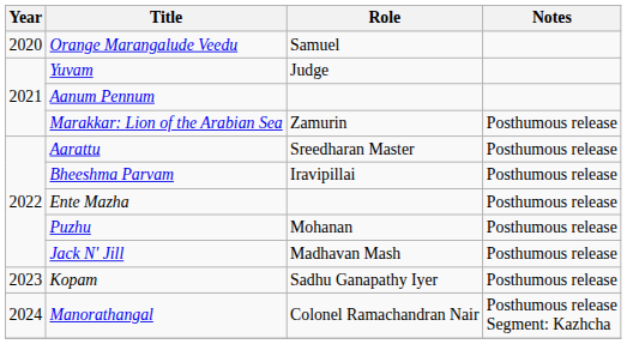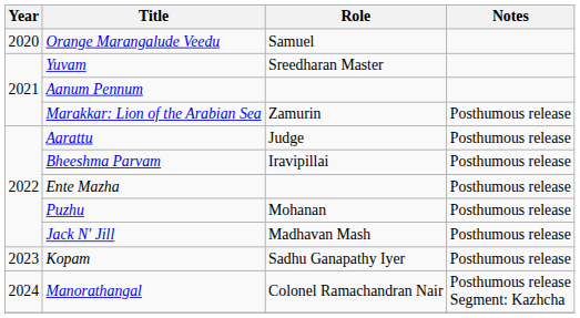Yuvam | Role: Judge -> Sreedharan Master
Aarattu | Role: Sreedharan Master -> Judge
